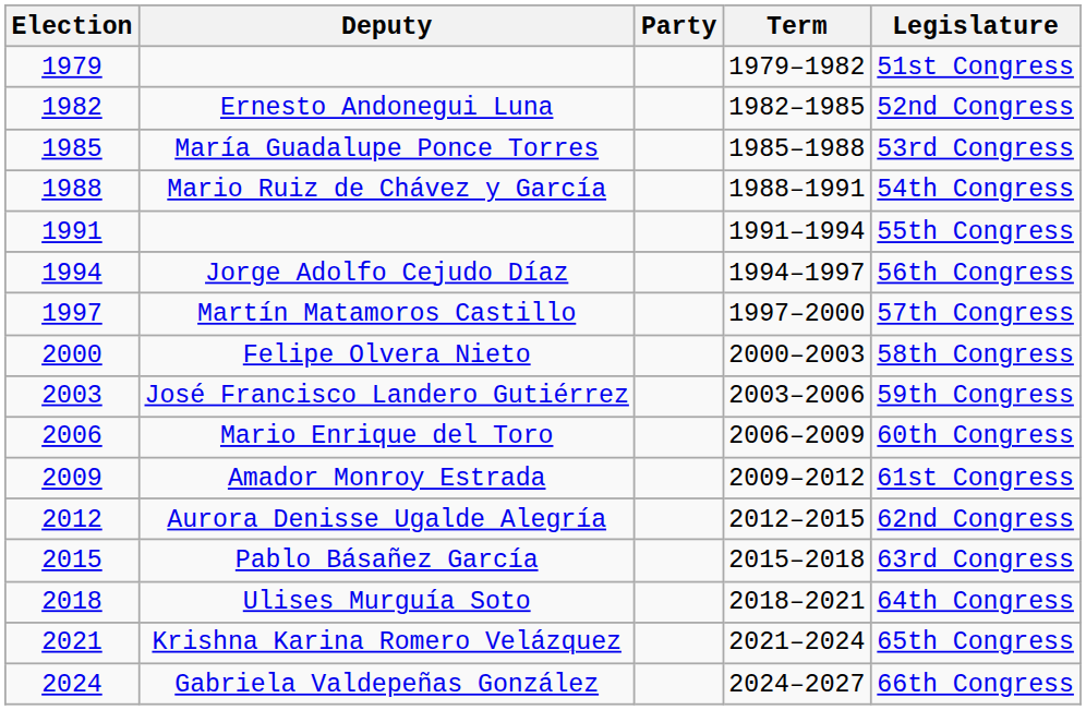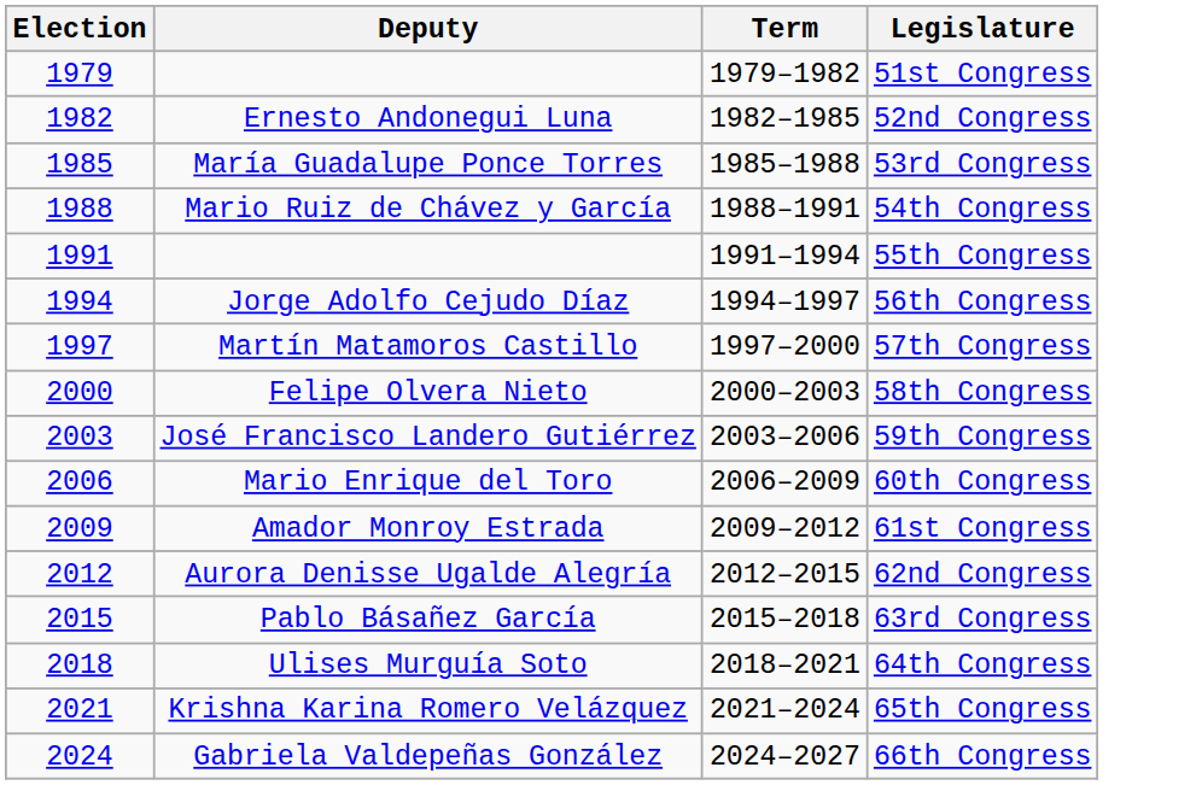- column: Party
